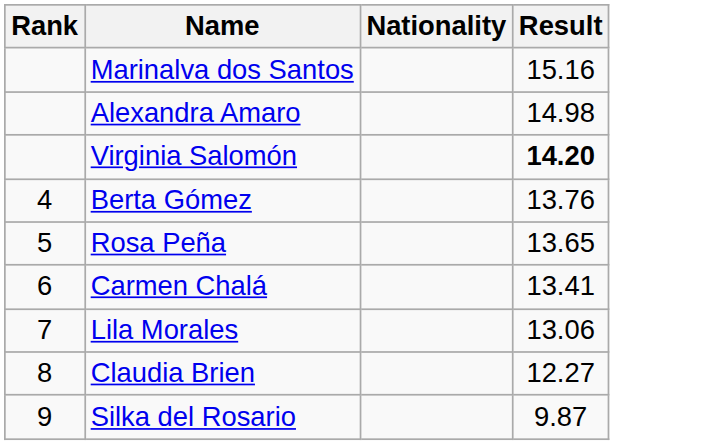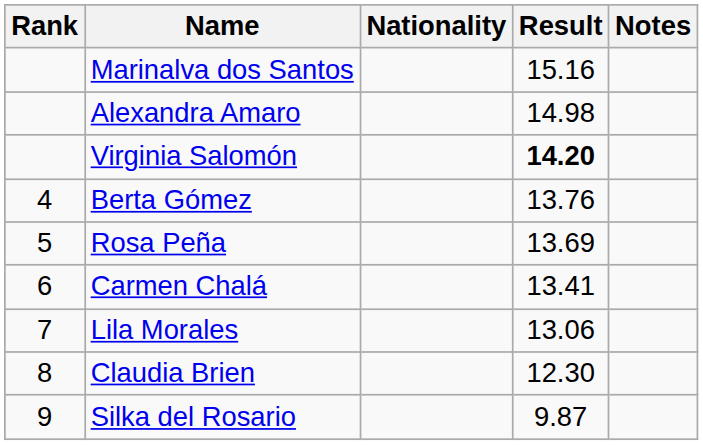+ column: Notes
Rosa Peña | Result: 13.65 -> 13.69
Claudia Brien | Result: 12.27 -> 12.30
